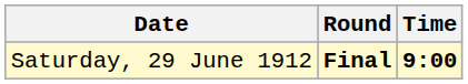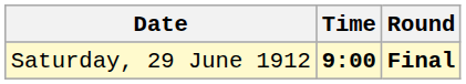columns swapped: Time <-> Round
